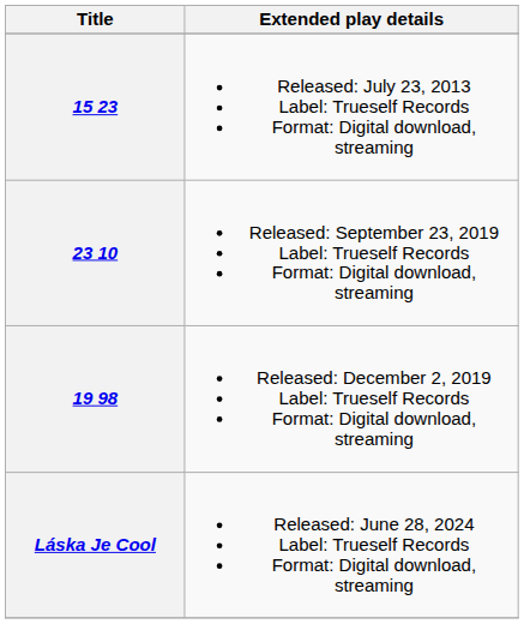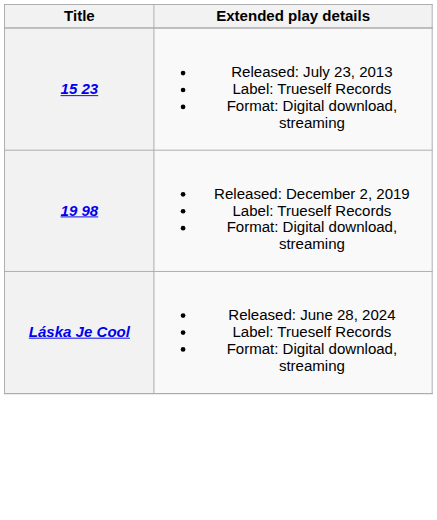- row: 23 10 | Released: September 23, 2019 Label: Trueself Records Format: Digital download, streaming
